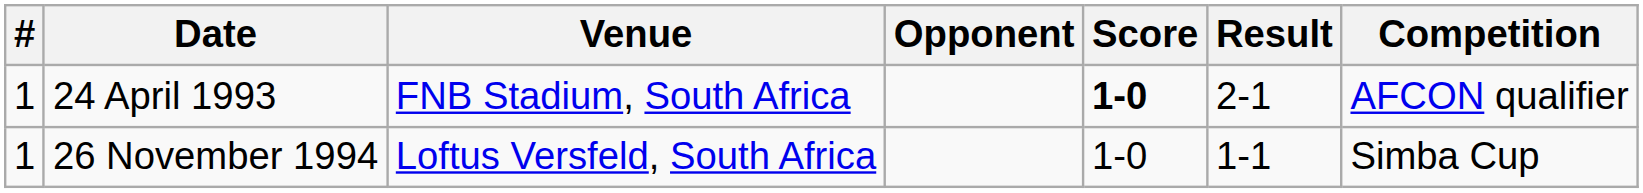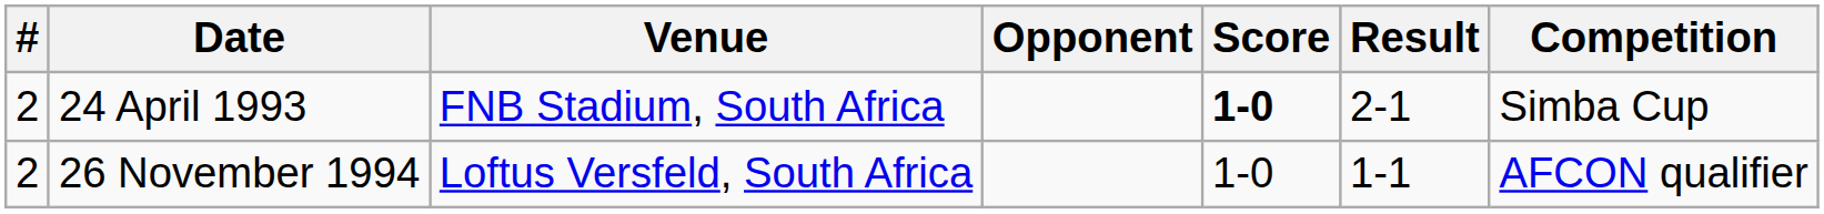24 April 1993 | #: 1 -> 2
24 April 1993 | Competition: AFCON qualifier -> Simba Cup
26 November 1994 | #: 1 -> 2
26 November 1994 | Competition: Simba Cup -> AFCON qualifier
